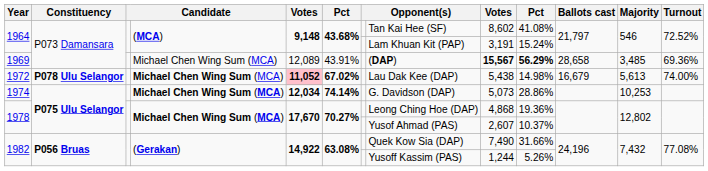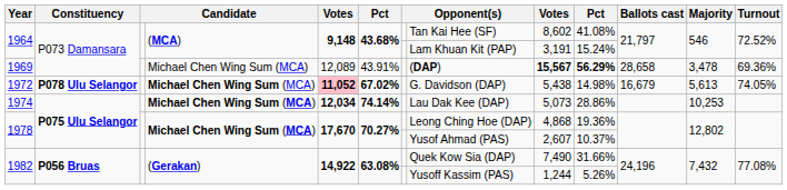1969 | Majority: 3,485 -> 3,478
1972 | column 8: Lau Dak Kee (DAP) -> G. Davidson (DAP)
1972 | Turnout: 74.00% -> 74.05%
1974 | column 8: G. Davidson (DAP) -> Lau Dak Kee (DAP)
